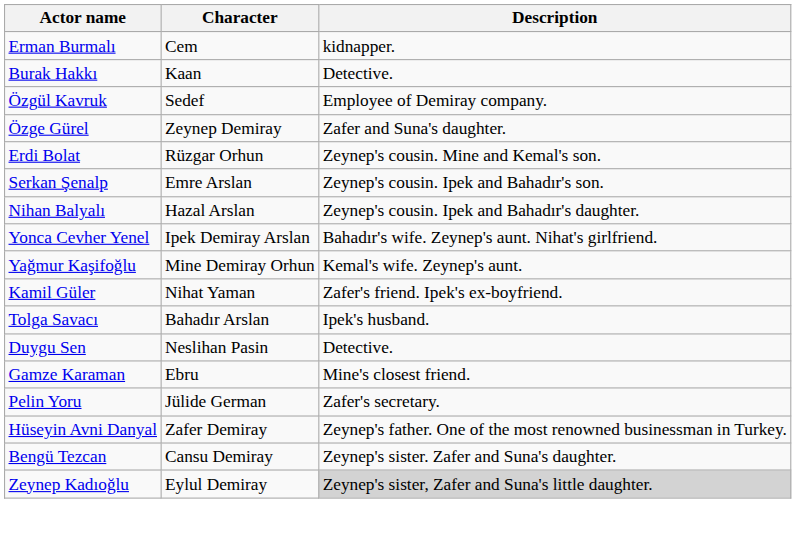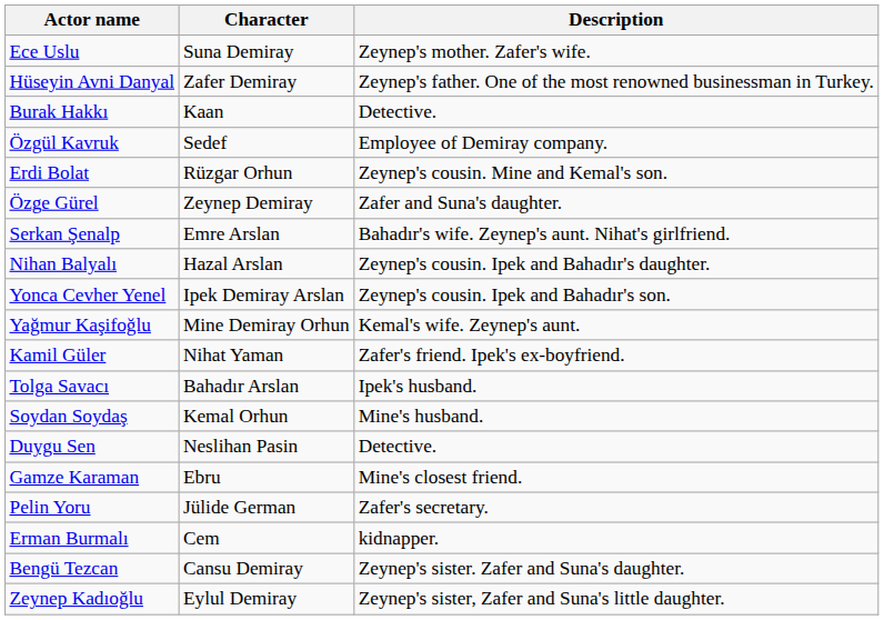+ row: Ece Uslu | Suna Demiray | Zeynep's mother. Zafer's wife.
rows swapped: Hüseyin Avni Danyal <-> Erman Burmalı
rows swapped: Özge Gürel <-> Erdi Bolat
Serkan Şenalp | Description: Zeynep's cousin. Ipek and Bahadır's son. -> Bahadır's wife. Zeynep's aunt. Nihat's girlfriend.
Yonca Cevher Yenel | Description: Bahadır's wife. Zeynep's aunt. Nihat's girlfriend. -> Zeynep's cousin. Ipek and Bahadır's son.
+ row: Soydan Soydaş | Kemal Orhun | Mine's husband.
Zeynep Kadıoğlu | Description: lightgrey background -> no background
